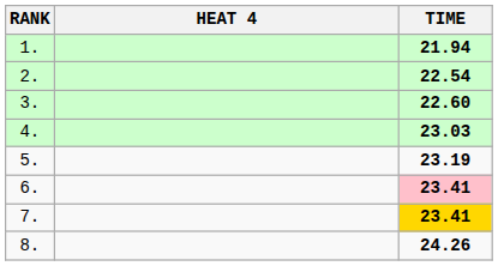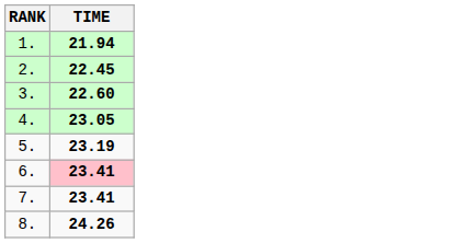- column: HEAT 4
2. | TIME: 22.54 -> 22.45
4. | TIME: 23.03 -> 23.05
7. | TIME: gold background -> no background
